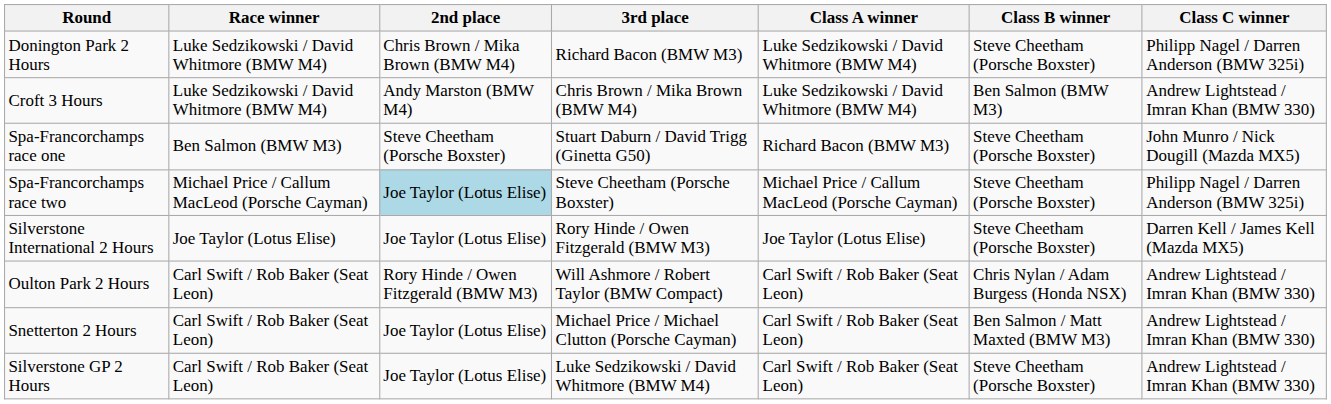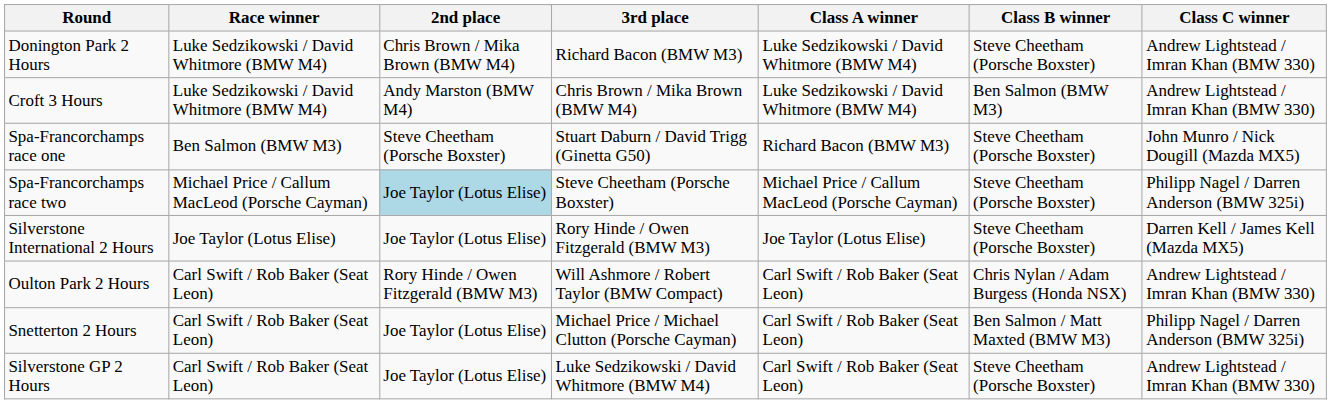Donington Park 2 Hours | Class C winner: Philipp Nagel / Darren Anderson (BMW 325i) -> Andrew Lightstead / Imran Khan (BMW 330)
Snetterton 2 Hours | Class C winner: Andrew Lightstead / Imran Khan (BMW 330) -> Philipp Nagel / Darren Anderson (BMW 325i)
